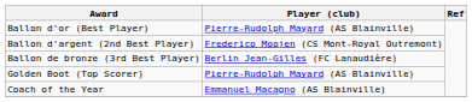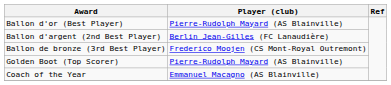Ballon d'argent (2nd Best Player) | Player (club): Frederico Moojen (CS Mont-Royal Outremont) -> Berlin Jean-Gilles (FC Lanaudière)
Ballon de bronze (3rd Best Player) | Player (club): Berlin Jean-Gilles (FC Lanaudière) -> Frederico Moojen (CS Mont-Royal Outremont)
